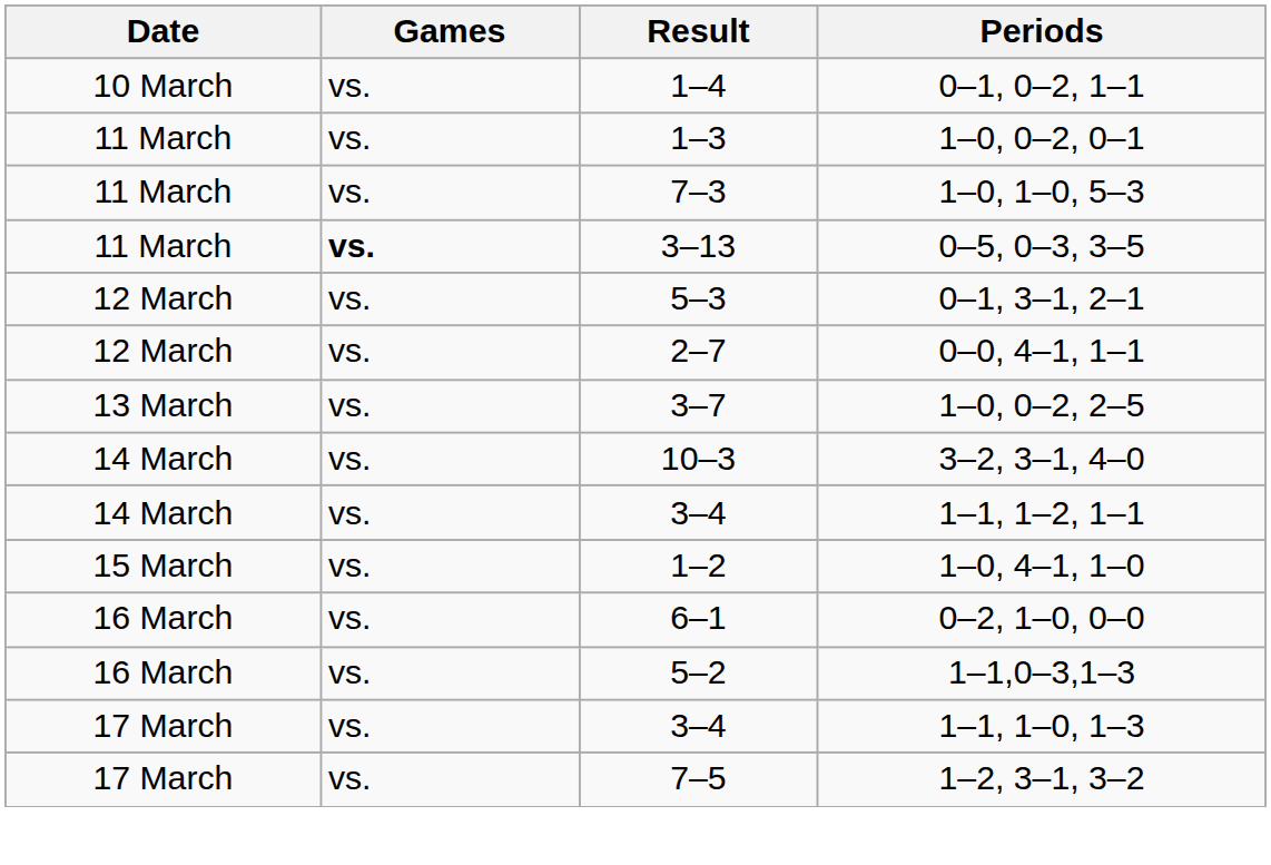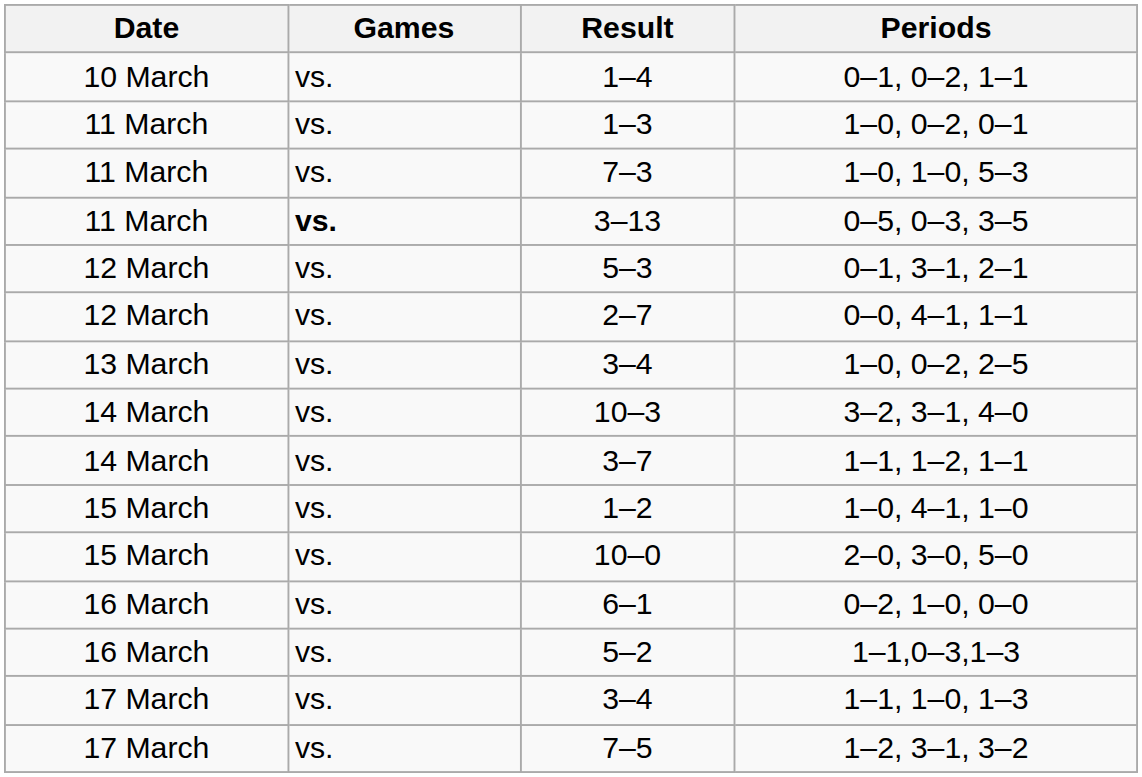1–0, 0–2, 2–5 | Result: 3–7 -> 3–4
1–1, 1–2, 1–1 | Result: 3–4 -> 3–7
+ row: 15 March | vs. | 10–0 | 2–0, 3–0, 5–0
